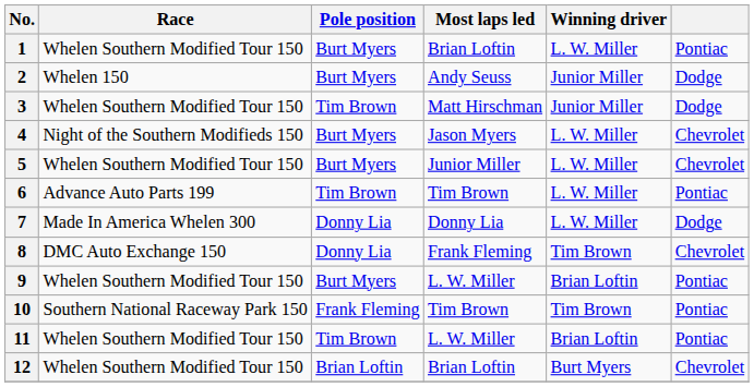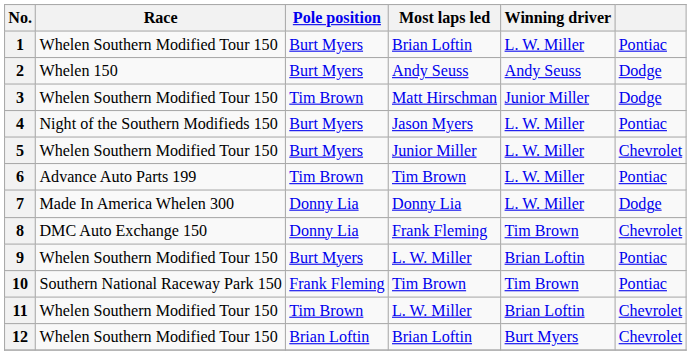2 | Winning driver: Junior Miller -> Andy Seuss
4 | column 6: Chevrolet -> Pontiac
11 | column 6: Pontiac -> Chevrolet
